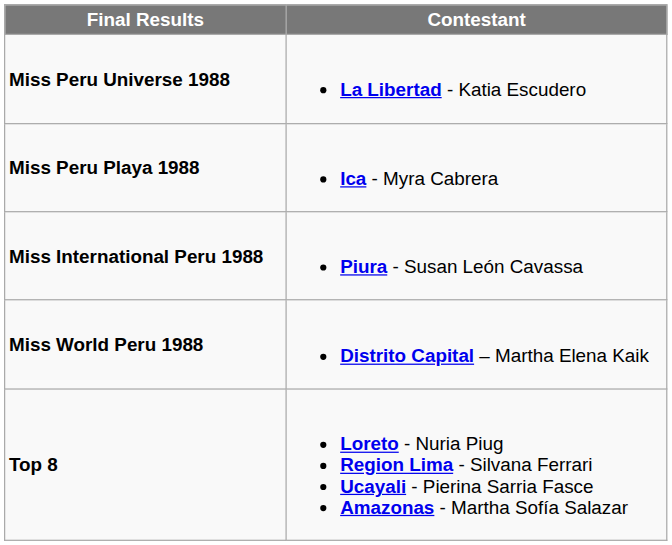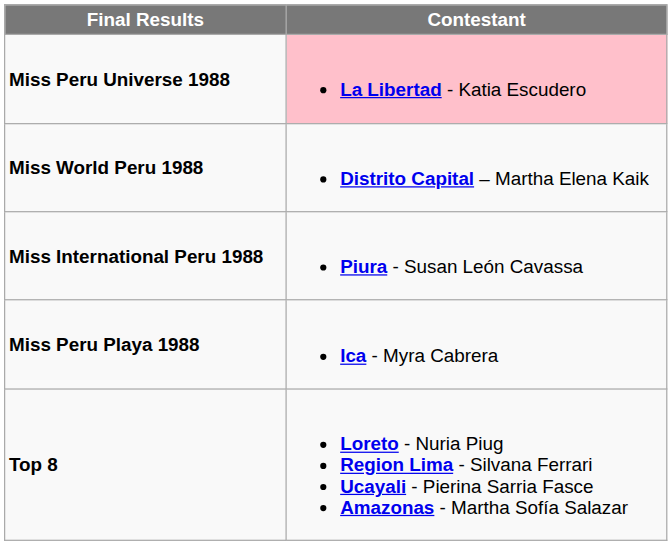Miss Peru Universe 1988 | Contestant: no background -> pink background
rows swapped: Miss World Peru 1988 <-> Miss Peru Playa 1988
